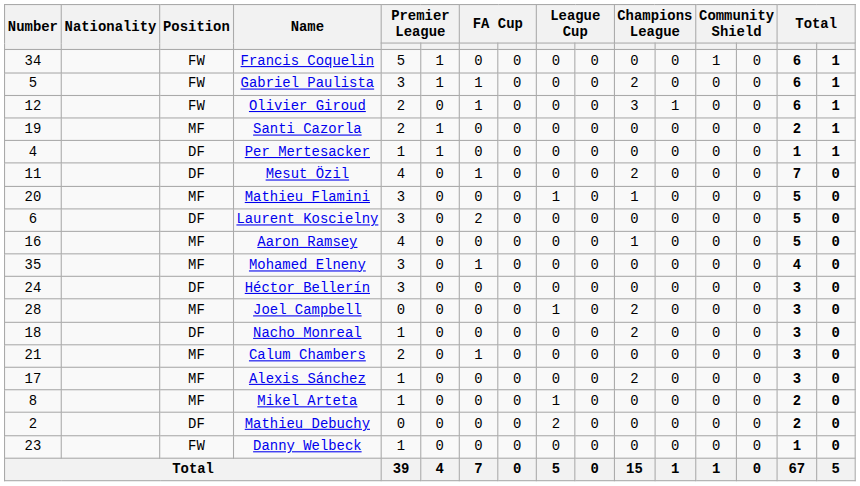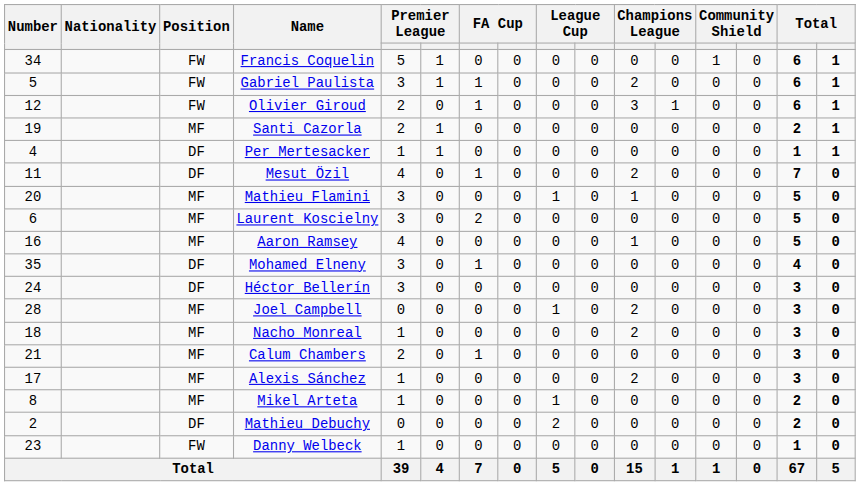Laurent Koscielny | Position: DF -> MF
Mohamed Elneny | Position: MF -> DF
Nacho Monreal | Position: DF -> MF
